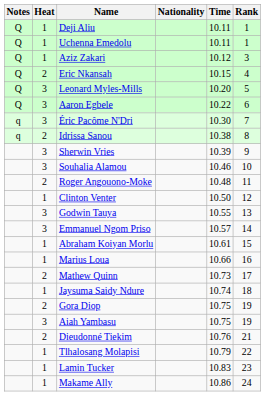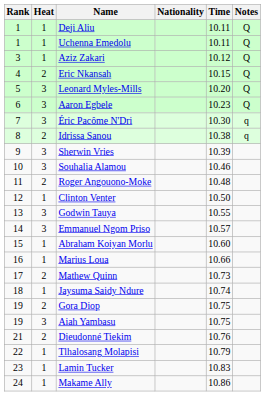columns swapped: Rank <-> Notes
Aaron Egbele | Time: 10.22 -> 10.23
Abraham Koiyan Morlu | Time: 10.61 -> 10.60
